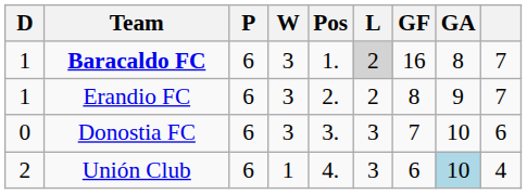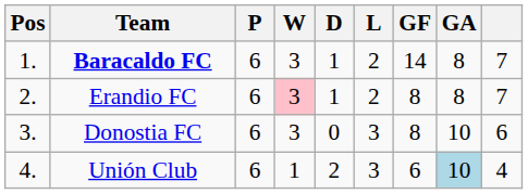columns swapped: Pos <-> D
Baracaldo FC | L: lightgrey background -> no background
Baracaldo FC | GF: 16 -> 14
Erandio FC | W: no background -> pink background
Erandio FC | GA: 9 -> 8
Donostia FC | GF: 7 -> 8
